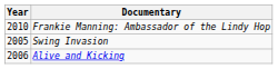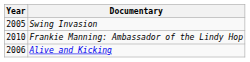rows swapped: Swing Invasion <-> Frankie Manning: Ambassador of the Lindy Hop
